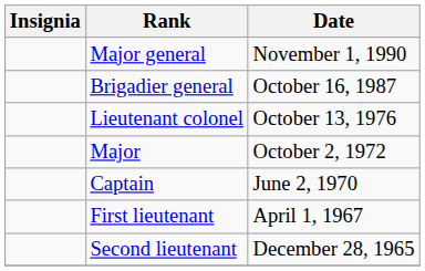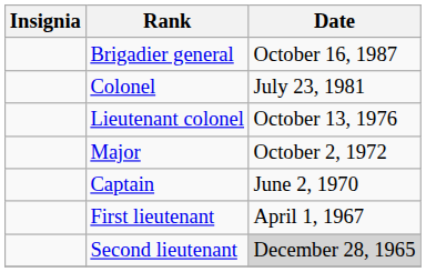- row: Major general | November 1, 1990
+ row: Colonel | July 23, 1981
Second lieutenant | Date: no background -> lightgrey background
